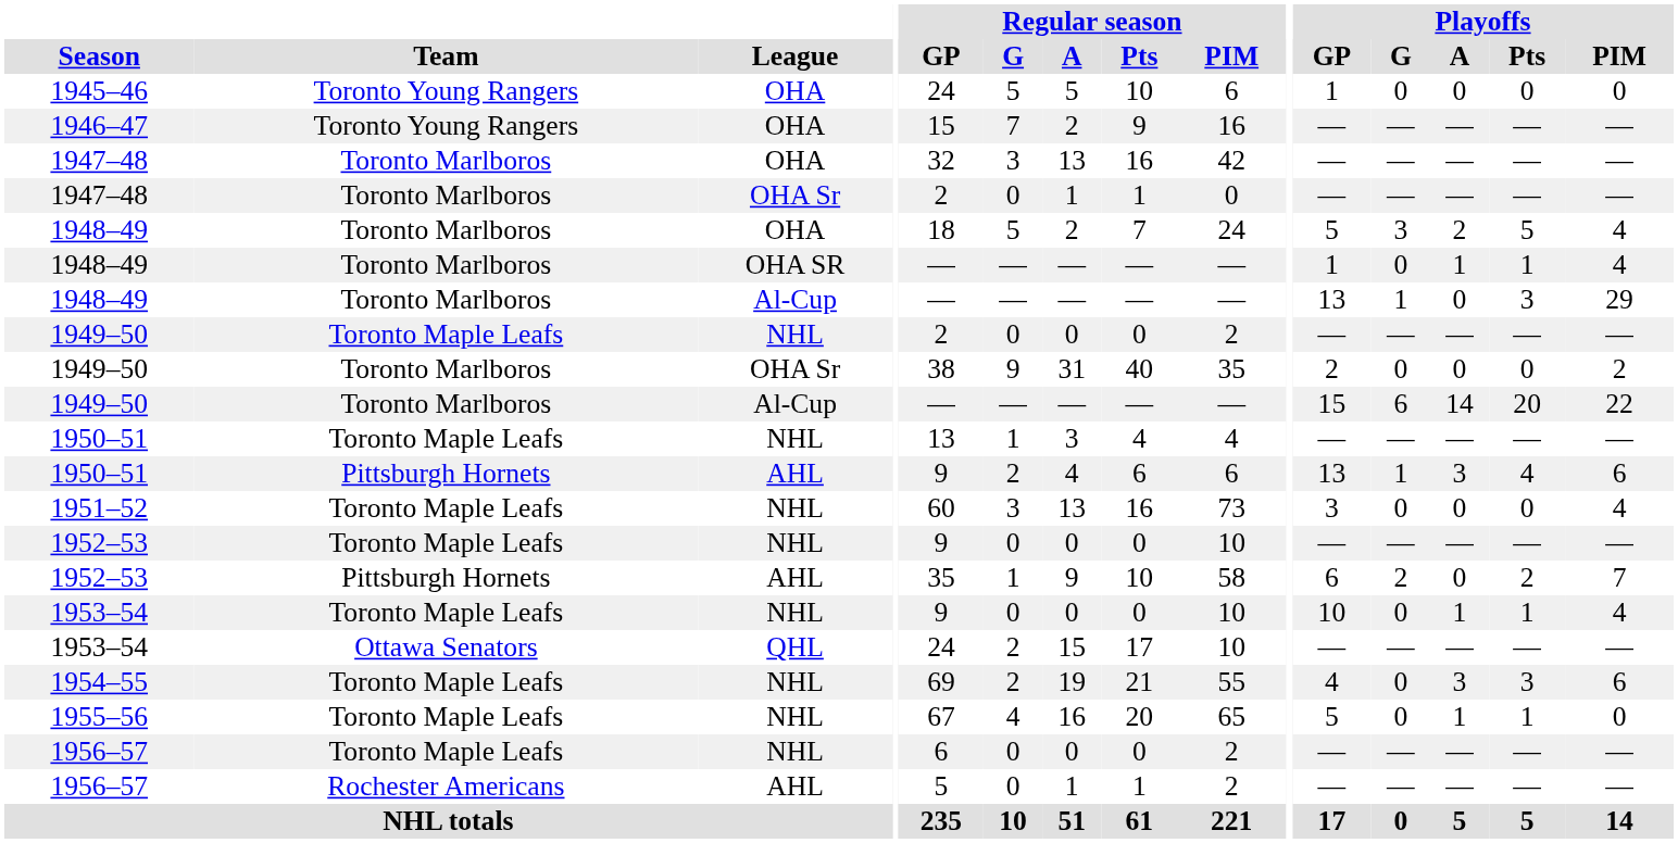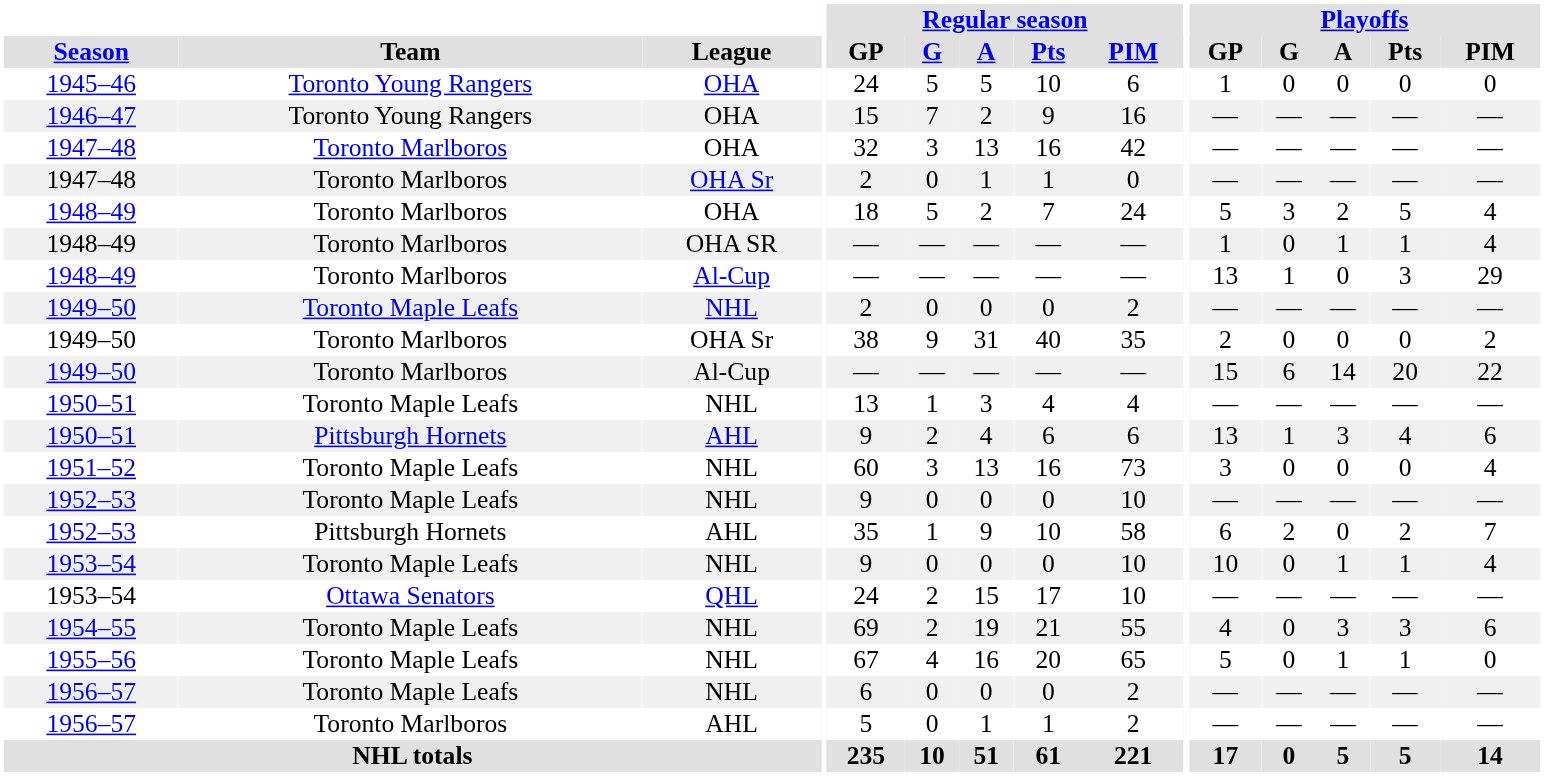1956–57 / AHL | Team: Rochester Americans -> Toronto Marlboros
